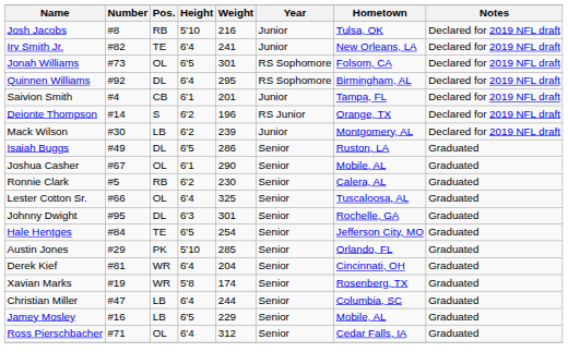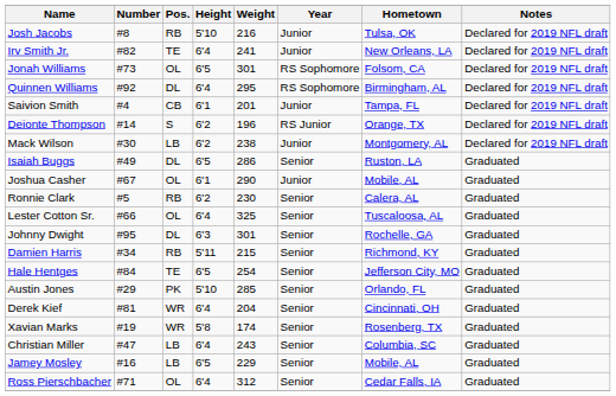Mack Wilson | Weight: 239 -> 238
Joshua Casher | Year: Senior -> Junior
+ row: Damien Harris | #34 | RB | 5'11 | 215 | Senior | Richmond, KY | Graduated
Christian Miller | Weight: 244 -> 243
